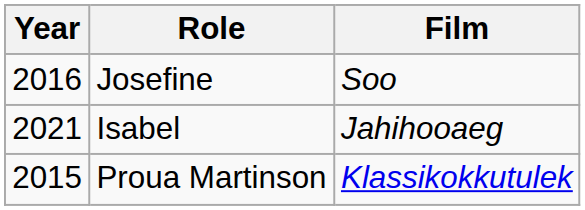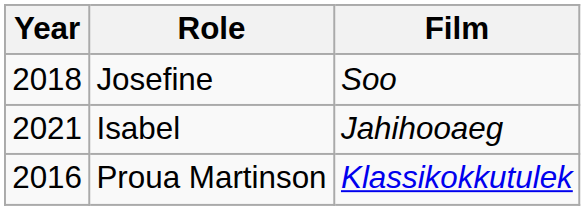Josefine | Year: 2016 -> 2018
Proua Martinson | Year: 2015 -> 2016
